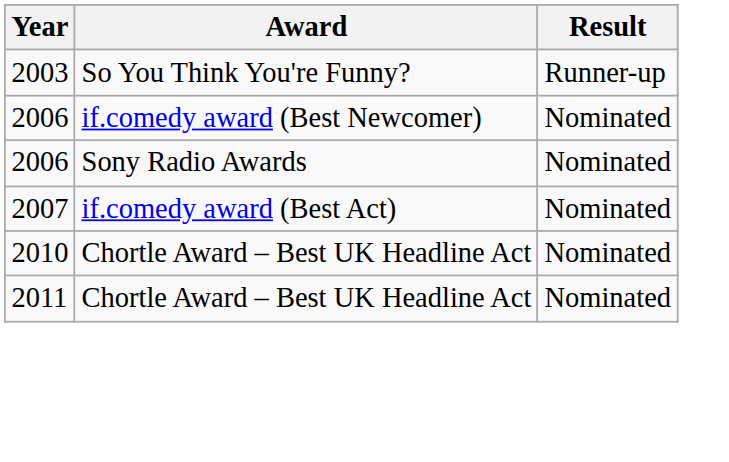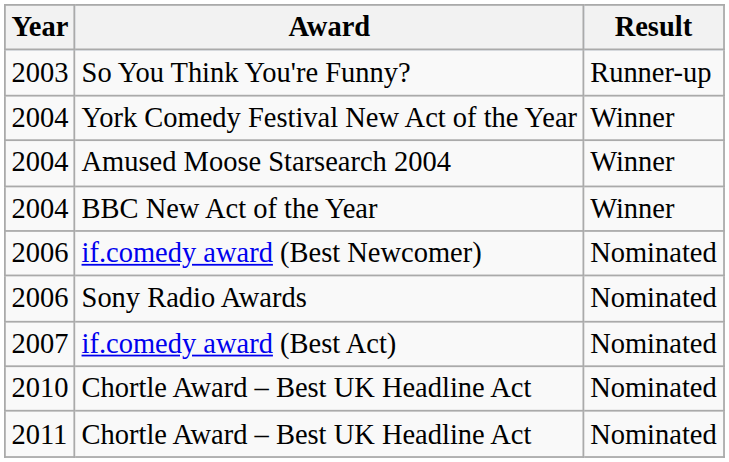+ row: 2004 | York Comedy Festival New Act of the Year | Winner
+ row: 2004 | Amused Moose Starsearch 2004 | Winner
+ row: 2004 | BBC New Act of the Year | Winner
